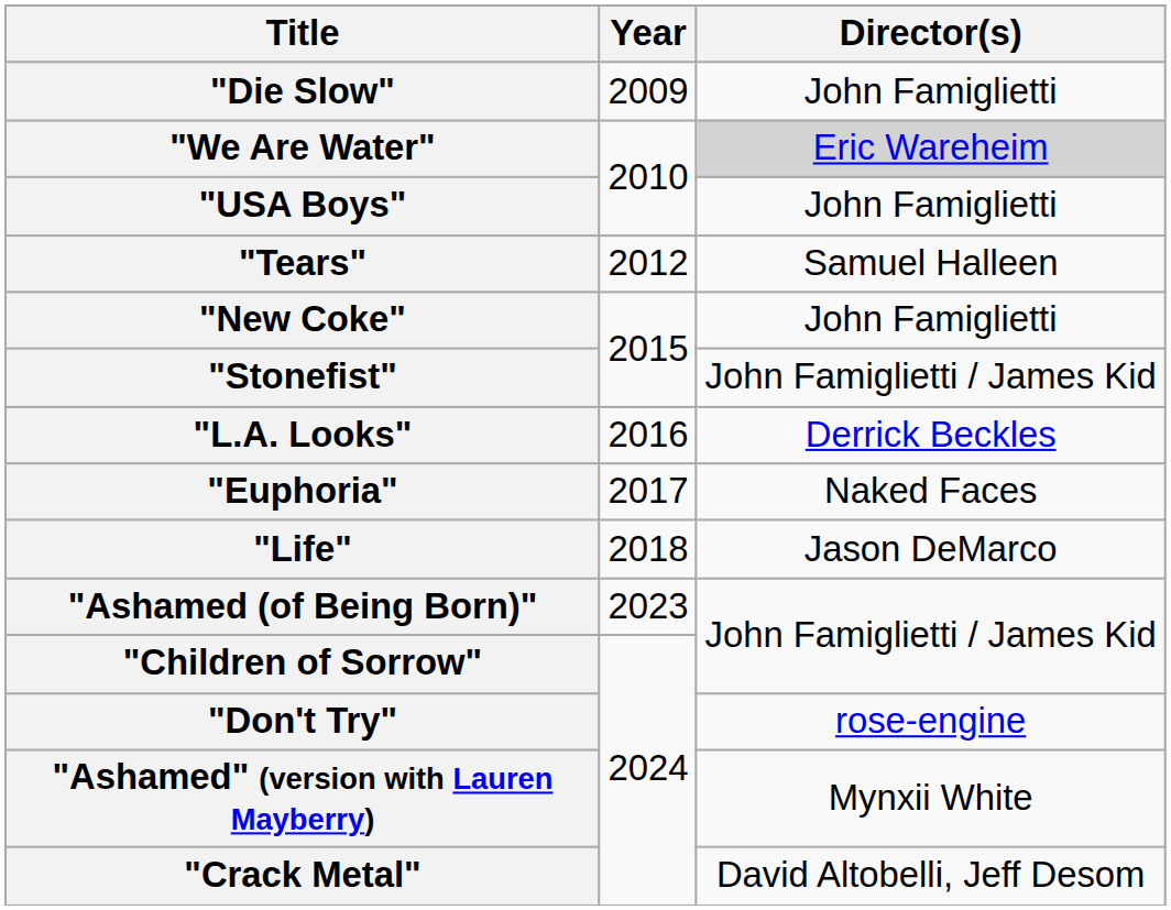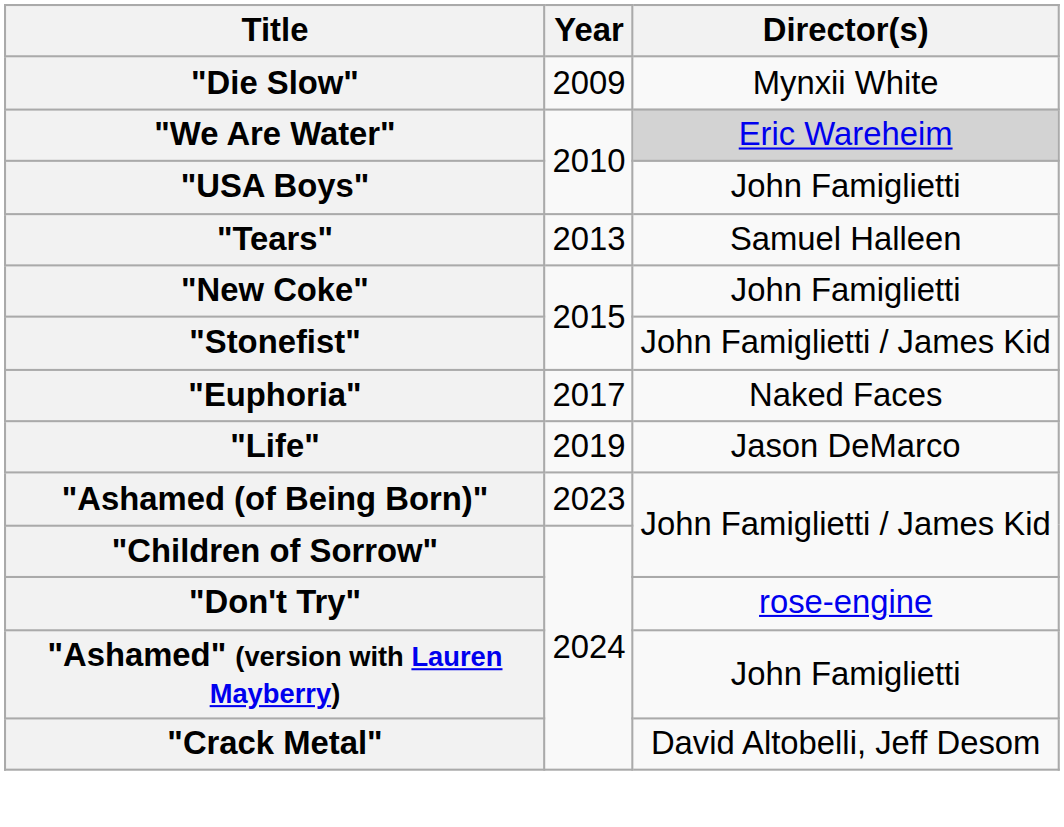"Die Slow" | Director(s): John Famiglietti -> Mynxii White
"Tears" | Year: 2012 -> 2013
- row: "L.A. Looks" | 2016 | Derrick Beckles
"Life" | Year: 2018 -> 2019
"Ashamed" (version with Lauren Mayberry) | Director(s): Mynxii White -> John Famiglietti
